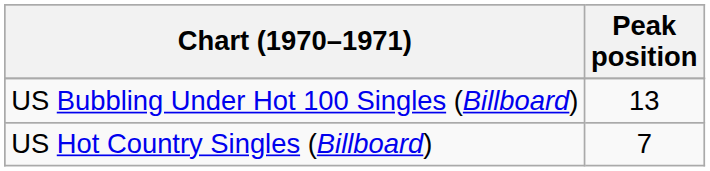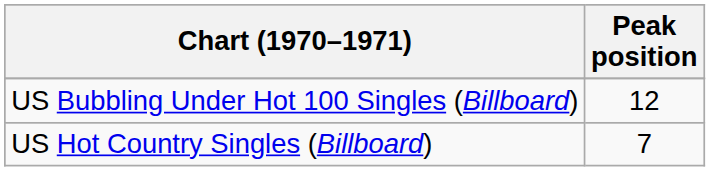US Bubbling Under Hot 100 Singles (Billboard) | Peak position: 13 -> 12
